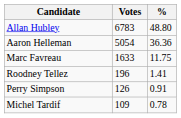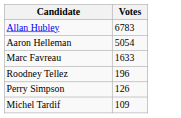- column: % | 48.80 | 36.36 | 11.75 | 1.41 | 0.91 | 0.78
